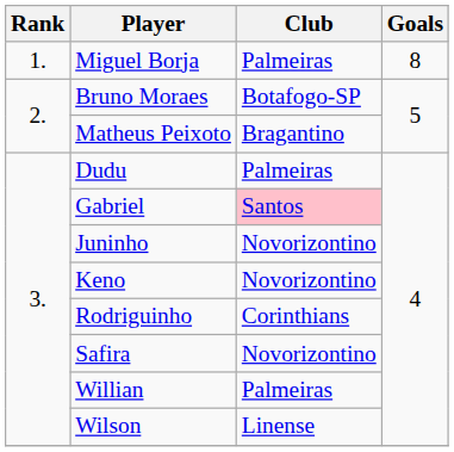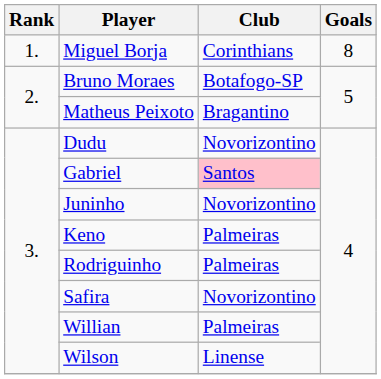Miguel Borja | Club: Palmeiras -> Corinthians
Dudu | Club: Palmeiras -> Novorizontino
Keno | Club: Novorizontino -> Palmeiras
Rodriguinho | Club: Corinthians -> Palmeiras
